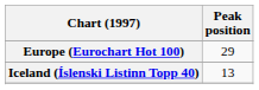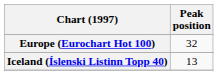Europe (Eurochart Hot 100) | Peak position: 29 -> 32
